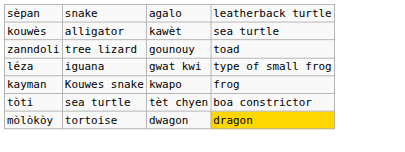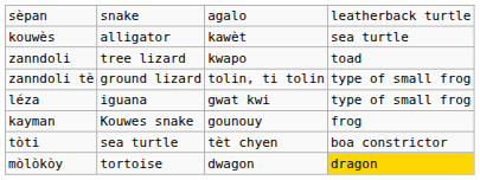zanndoli | column 3: gounouy -> kwapo
+ row: zanndoli tè | ground lizard | tolin, ti tolin | type of small frog
kayman | column 3: kwapo -> gounouy
